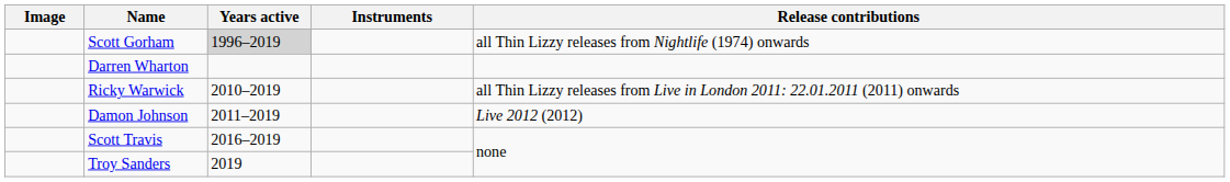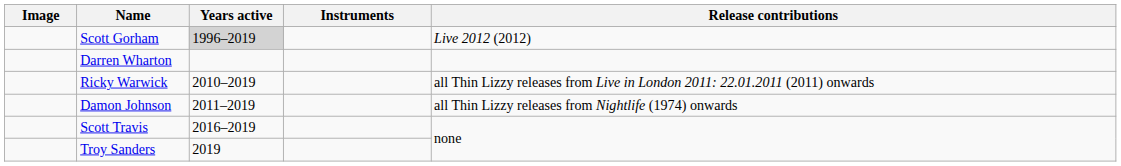Scott Gorham | Release contributions: all Thin Lizzy releases from Nightlife (1974) onwards -> Live 2012 (2012)
Damon Johnson | Release contributions: Live 2012 (2012) -> all Thin Lizzy releases from Nightlife (1974) onwards
